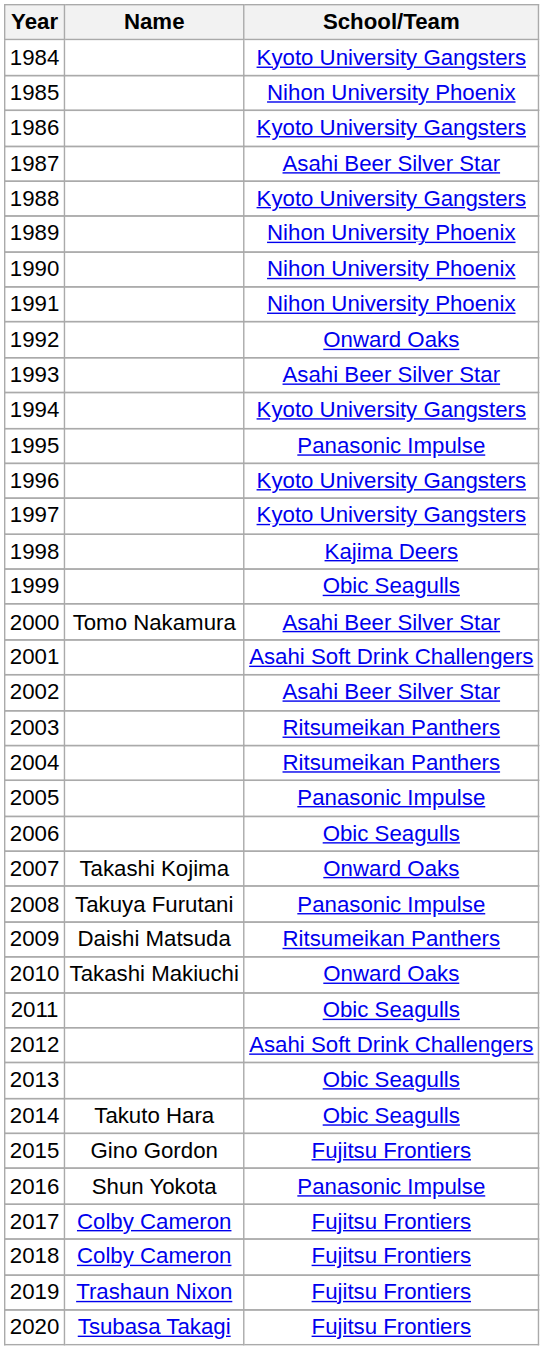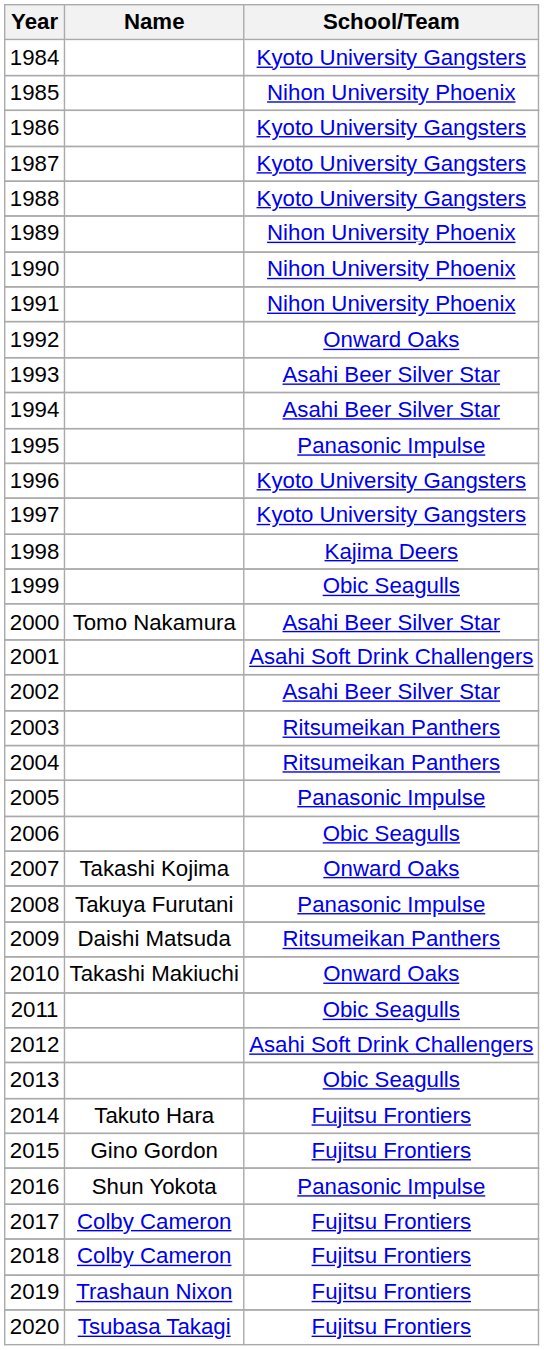1987 | School/Team: Asahi Beer Silver Star -> Kyoto University Gangsters
1994 | School/Team: Kyoto University Gangsters -> Asahi Beer Silver Star
2014 | School/Team: Obic Seagulls -> Fujitsu Frontiers
